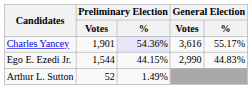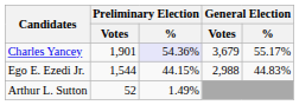Charles Yancey | General Election / Votes: 3,616 -> 3,679
Ego E. Ezedi Jr. | General Election / Votes: 2,990 -> 2,988
